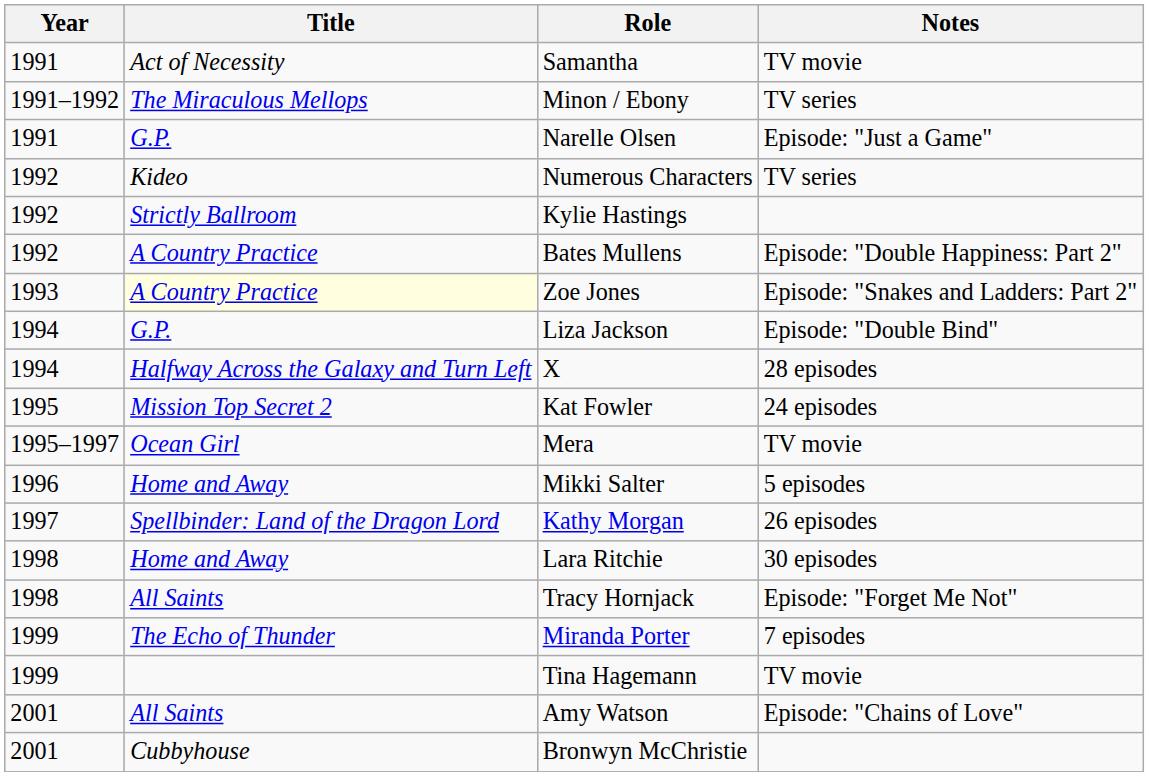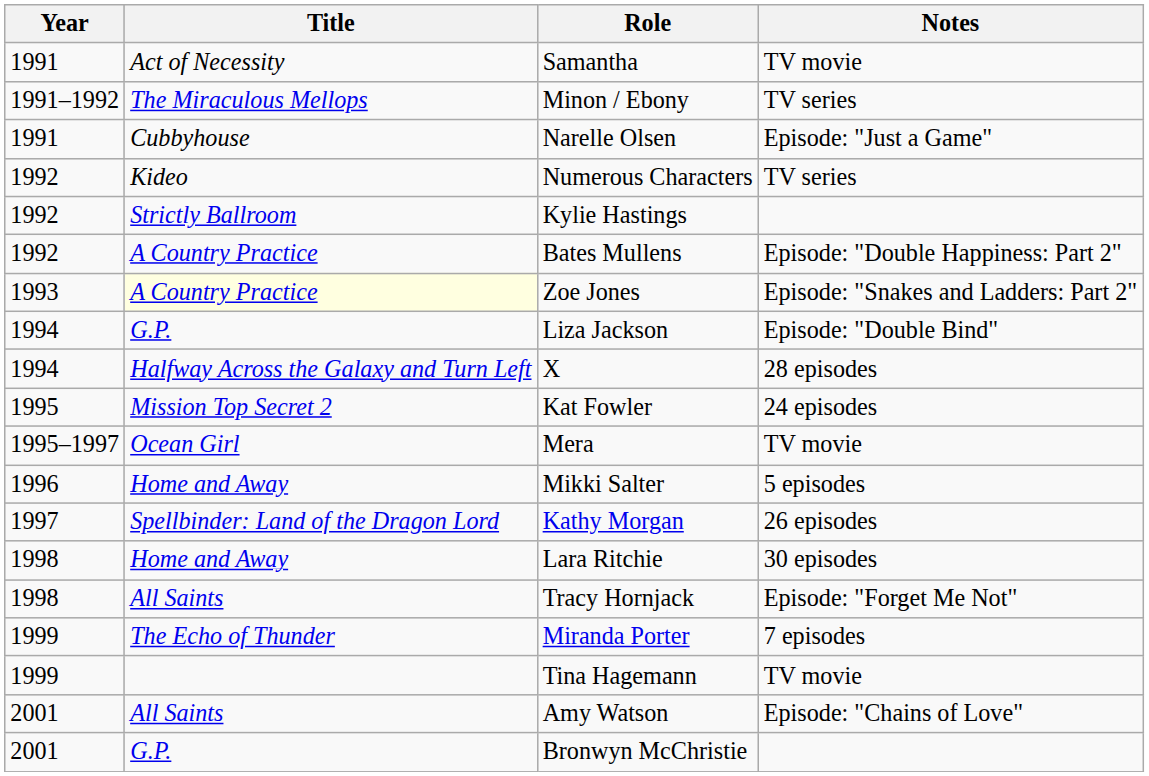Narelle Olsen | Title: G.P. -> Cubbyhouse
Bronwyn McChristie | Title: Cubbyhouse -> G.P.
